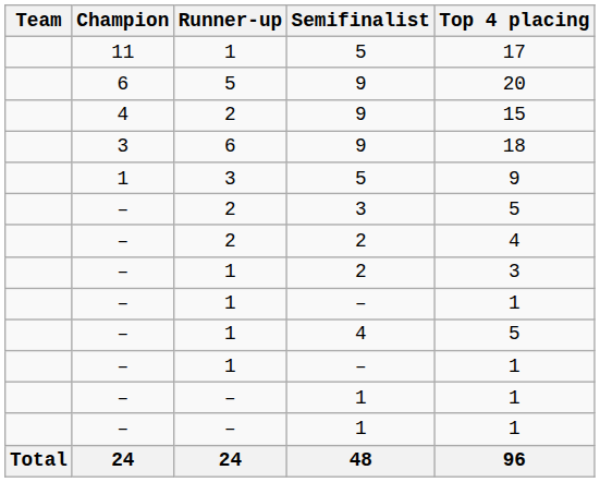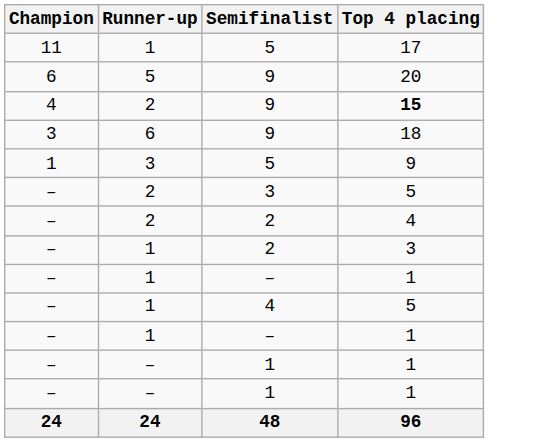- column: Team | Total
2 / 9 | Top 4 placing: normal -> bold
